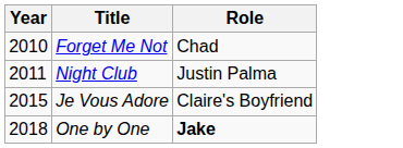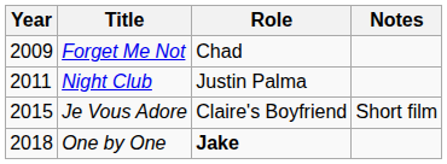+ column: Notes | Short film
Forget Me Not | Year: 2010 -> 2009
